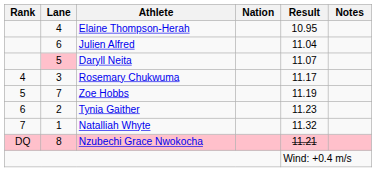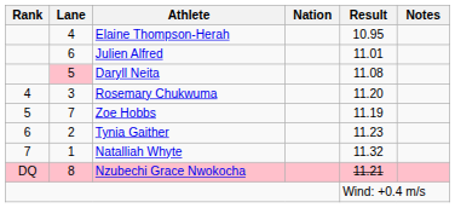Julien Alfred | Result: 11.04 -> 11.01
Daryll Neita | Result: 11.07 -> 11.08
Rosemary Chukwuma | Result: 11.17 -> 11.20
